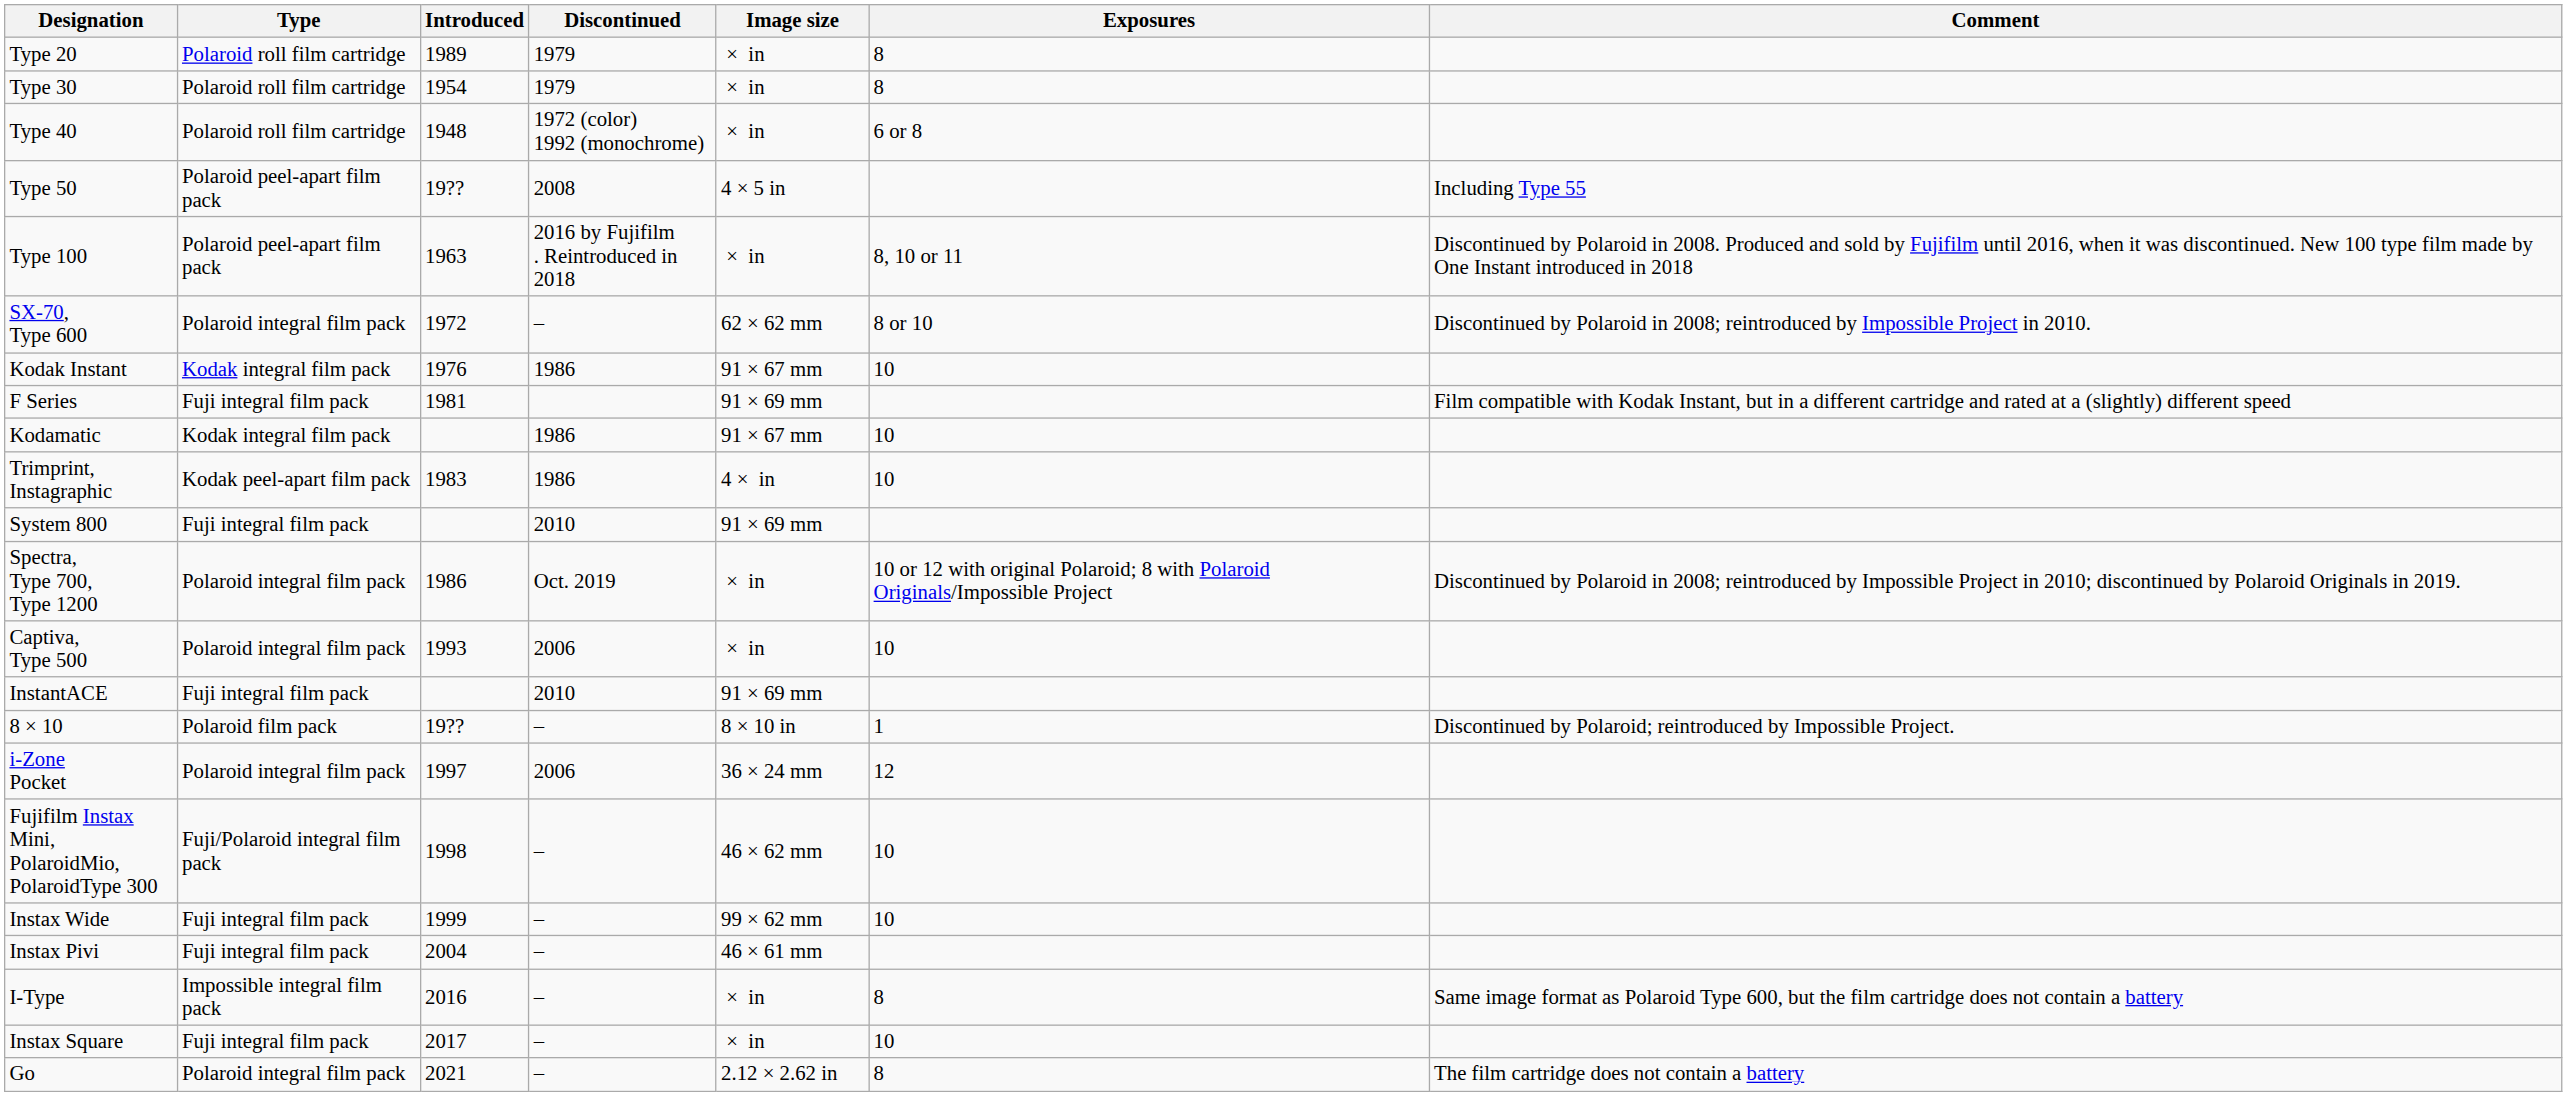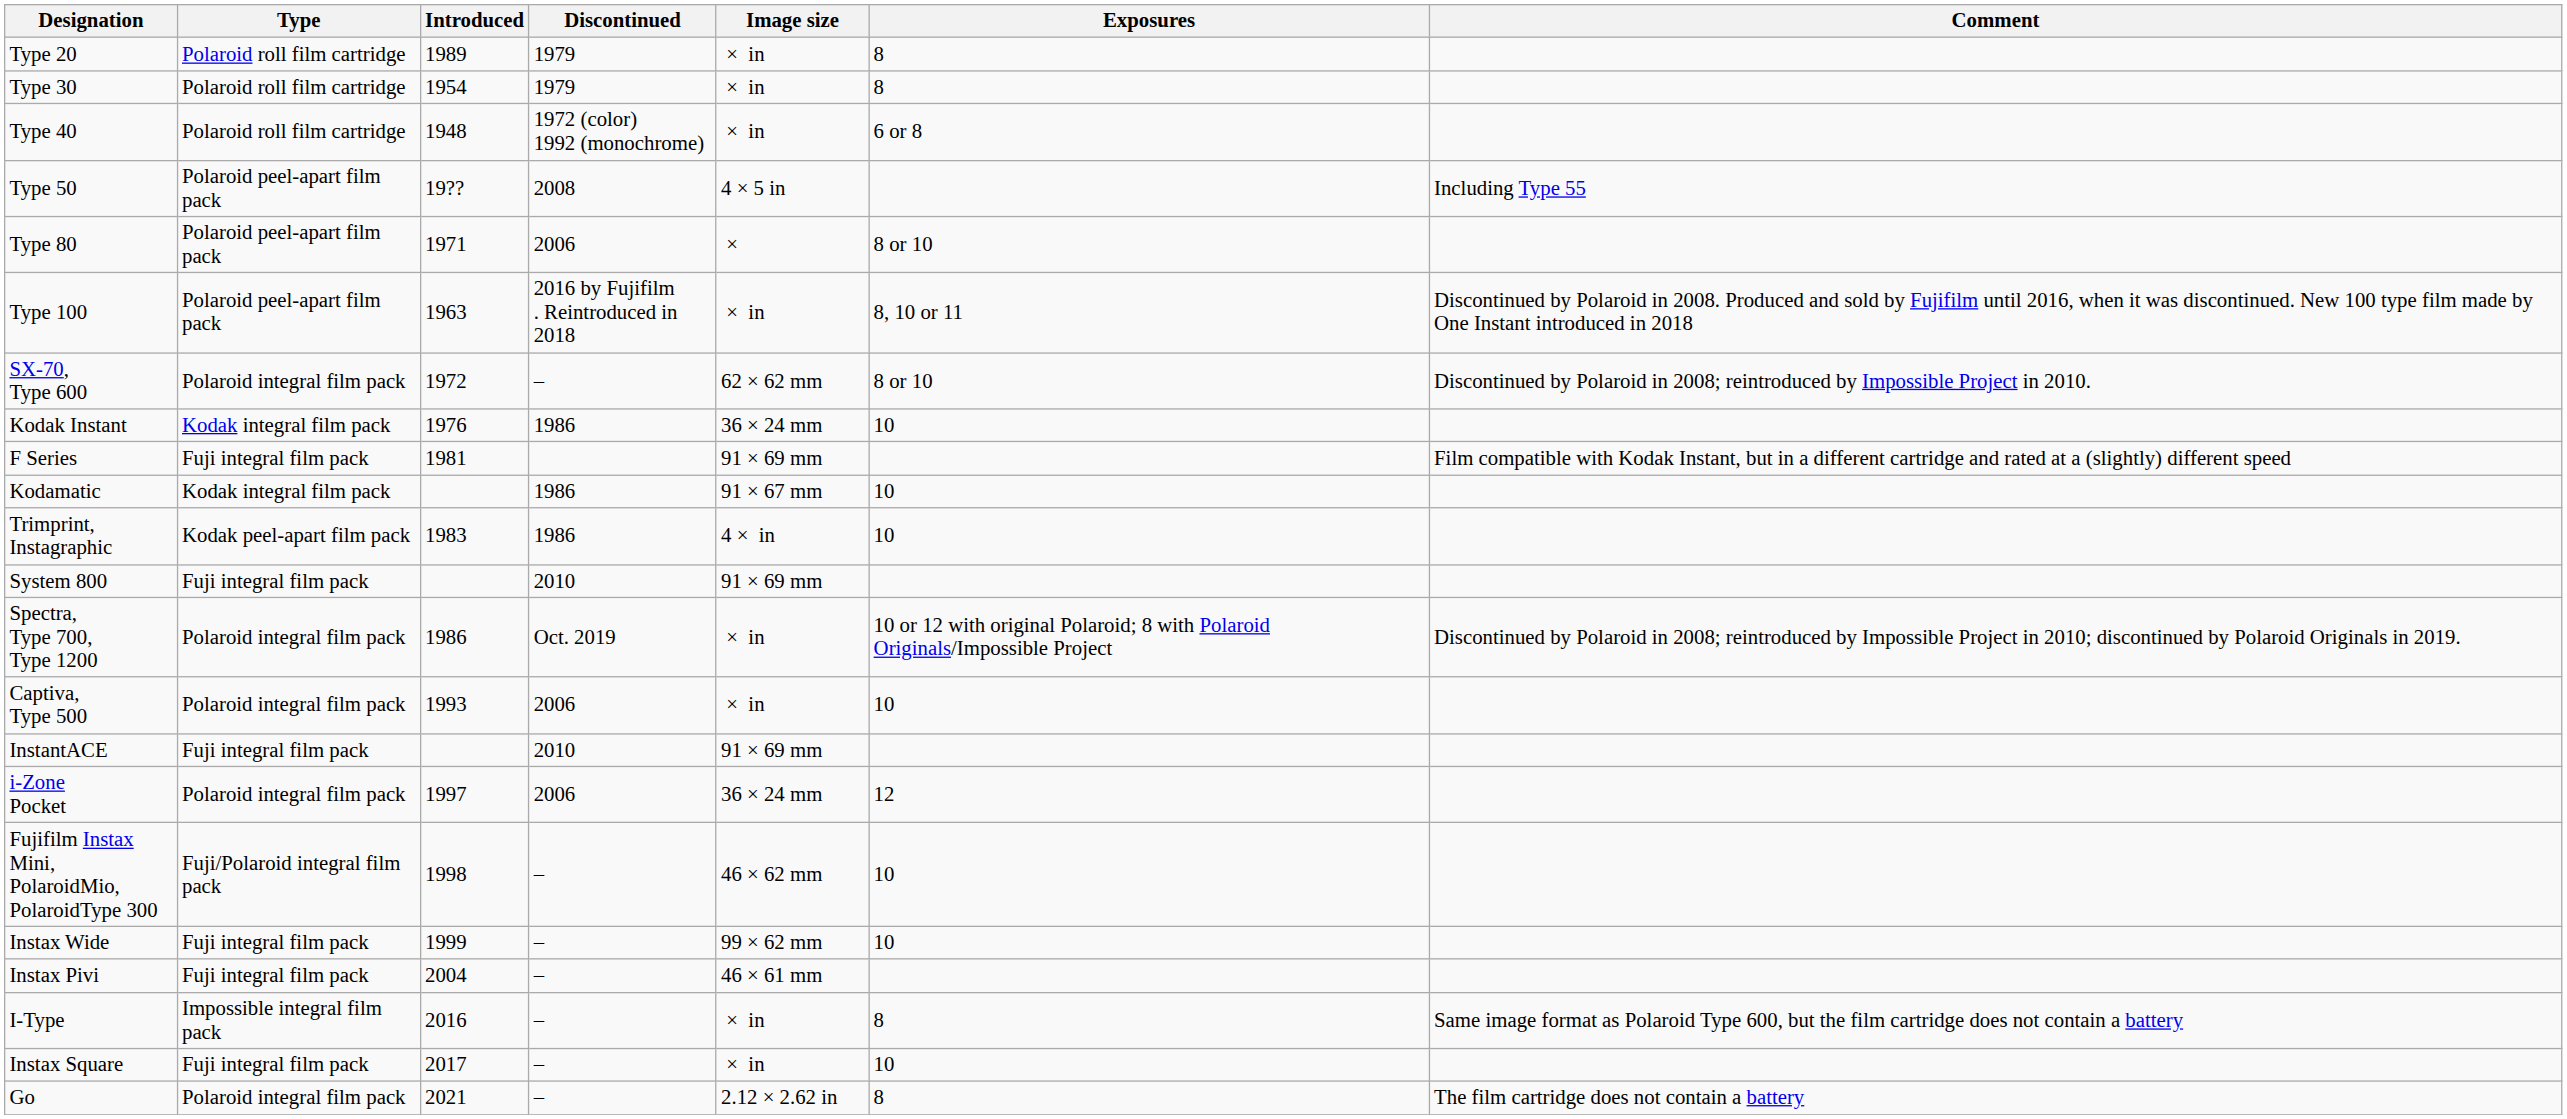+ row: Type 80 | Polaroid peel-apart film pack | 1971 | 2006 | × | 8 or 10
Kodak Instant | Image size: 91 × 67 mm -> 36 × 24 mm
- row: 8 × 10 | Polaroid film pack | 19?? | – | 8 × 10 in | 1 | Discontinued by Polaroid; reintroduced by Impossible Project.
